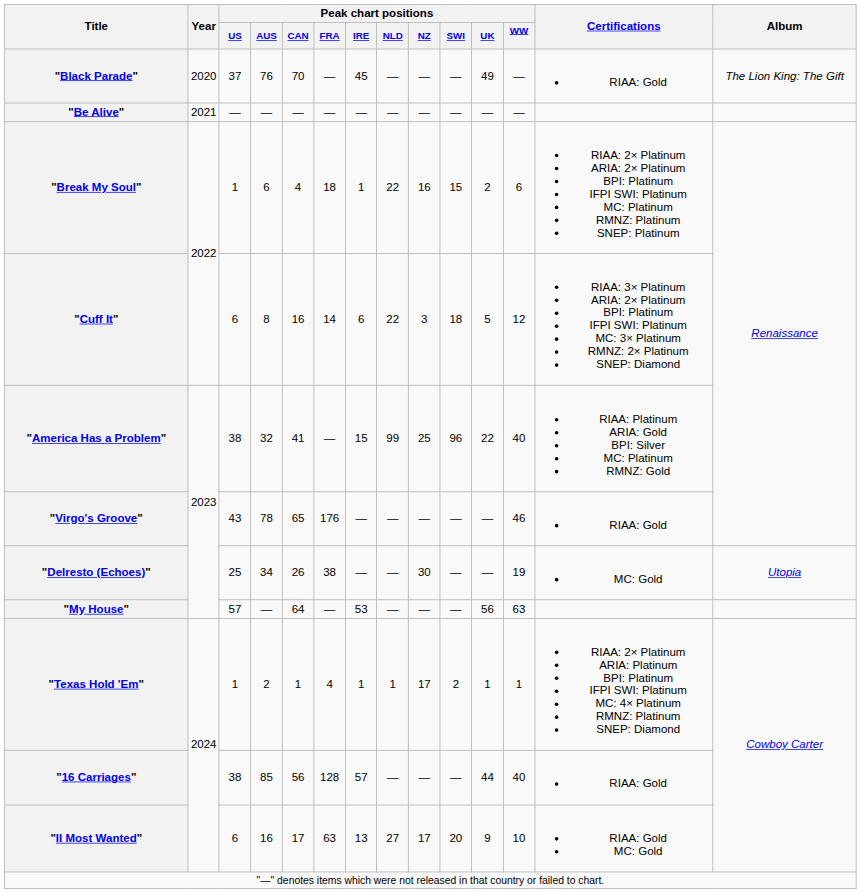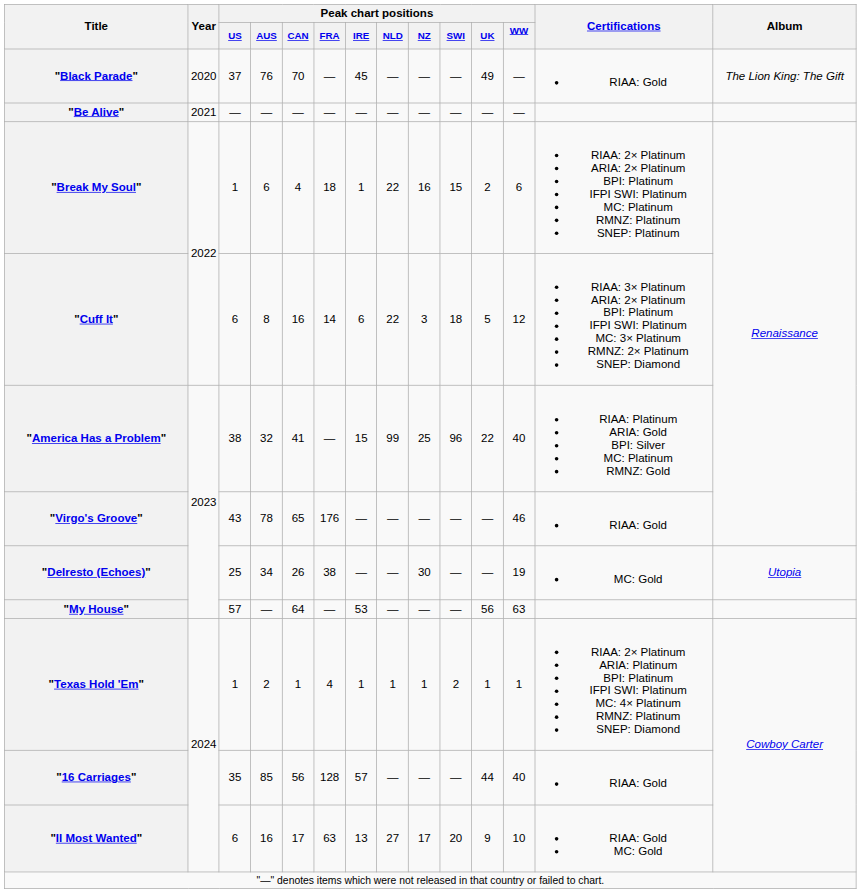"Texas Hold 'Em" | Peak chart positions / NZ: 17 -> 1
"16 Carriages" | Peak chart positions / US: 38 -> 35
